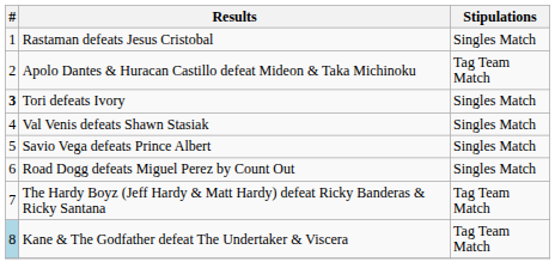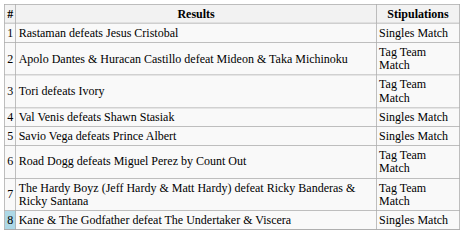Tori defeats Ivory | #: bold -> normal
Tori defeats Ivory | Stipulations: Singles Match -> Tag Team Match
Road Dogg defeats Miguel Perez by Count Out | Stipulations: Singles Match -> Tag Team Match
Kane & The Godfather defeat The Undertaker & Viscera | Stipulations: Tag Team Match -> Singles Match
